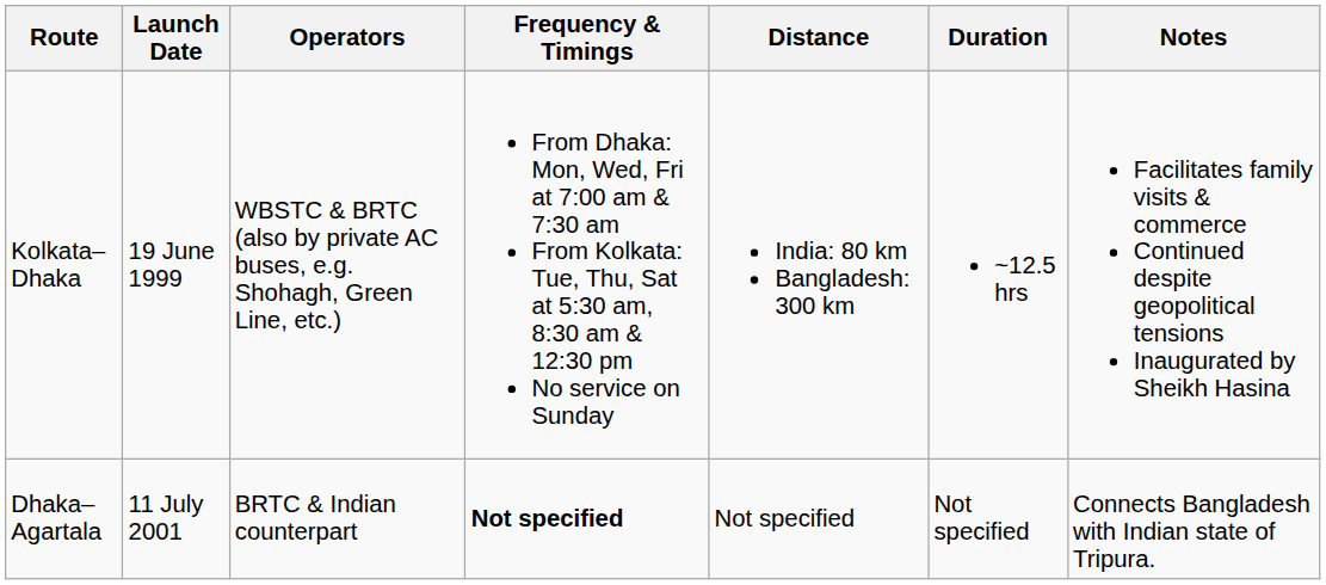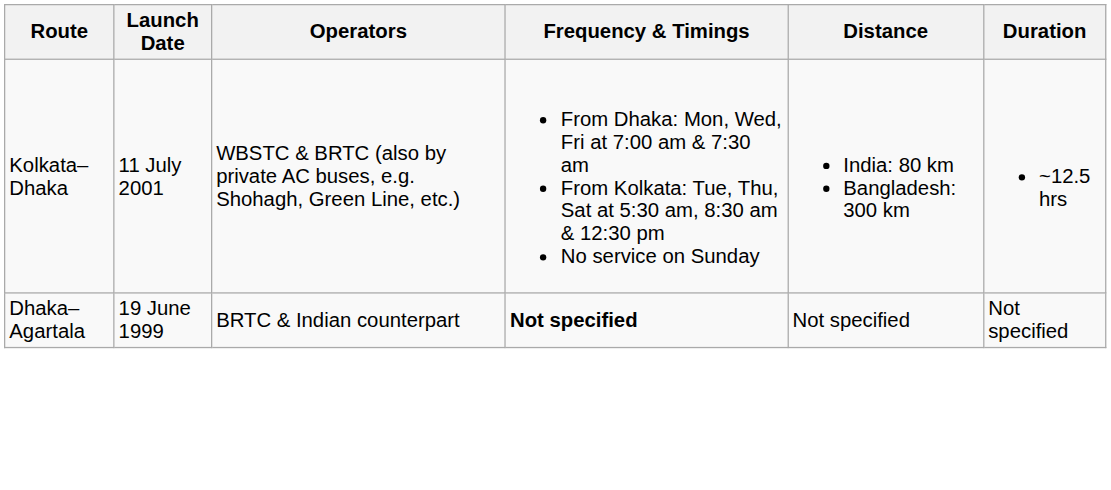- column: Notes | Facilitates family visits & commerce Continued despite geopolitical tensions Inaugurated by Sheikh Hasina | Connects Bangladesh with Indian state of Tripura.
Kolkata–Dhaka | Launch Date: 19 June 1999 -> 11 July 2001
Dhaka–Agartala | Launch Date: 11 July 2001 -> 19 June 1999
